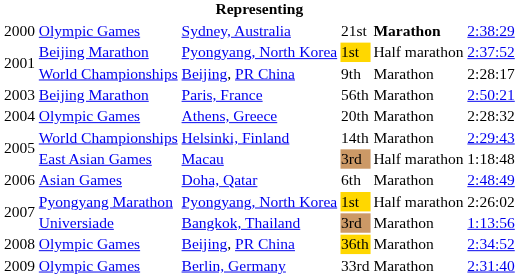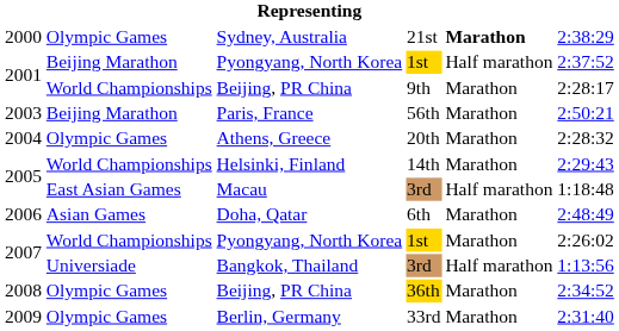2007 / Pyongyang, North Korea | column 2: Pyongyang Marathon -> World Championships
2007 / Pyongyang, North Korea | column 5: Half marathon -> Marathon
Bangkok, Thailand | column 5: Marathon -> Half marathon
